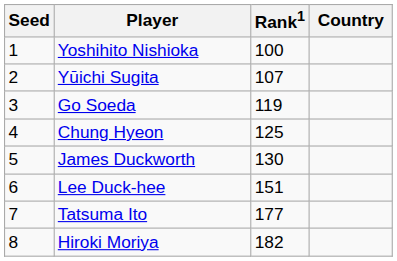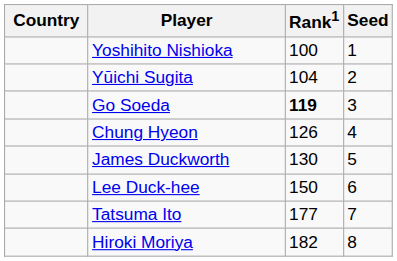columns swapped: Country <-> Seed
Yūichi Sugita | Rank1: 107 -> 104
Go Soeda | Rank1: normal -> bold
Chung Hyeon | Rank1: 125 -> 126
Lee Duck-hee | Rank1: 151 -> 150
